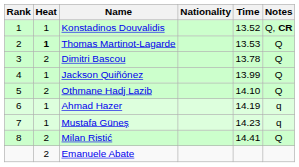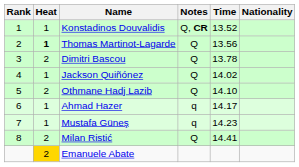columns swapped: Nationality <-> Notes
Thomas Martinot-Lagarde | Time: 13.53 -> 13.56
Jackson Quiñónez | Time: 13.99 -> 14.02
Ahmad Hazer | Time: 14.19 -> 14.17
Emanuele Abate | Heat: no background -> gold background
